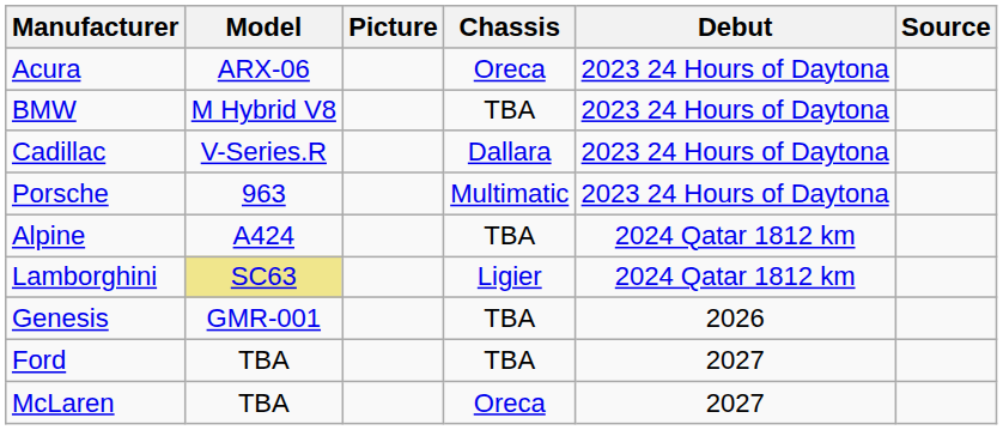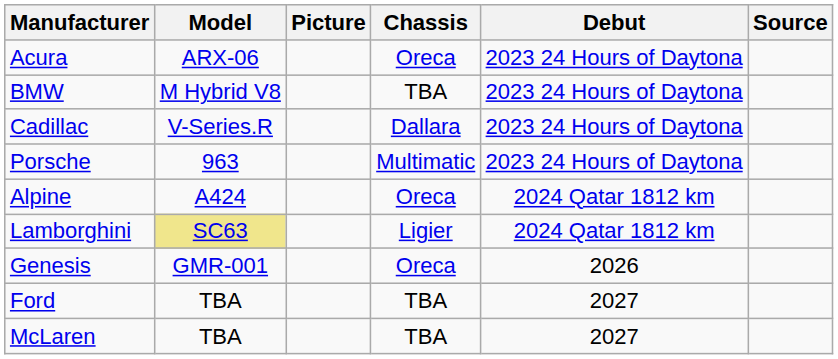Alpine | Chassis: TBA -> Oreca
Genesis | Chassis: TBA -> Oreca
McLaren | Chassis: Oreca -> TBA
